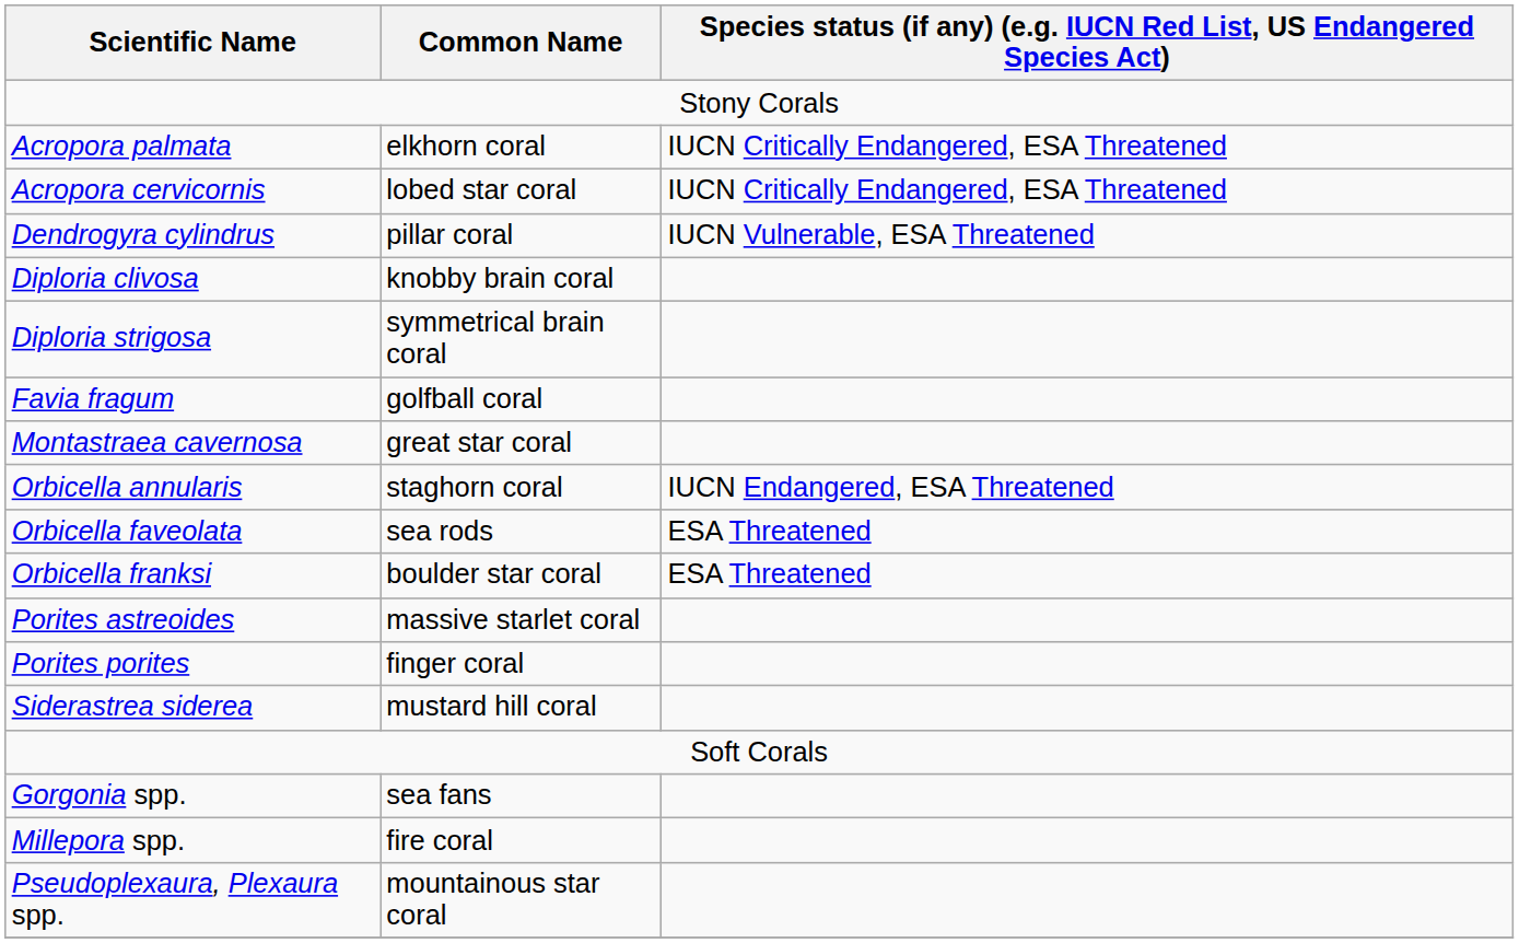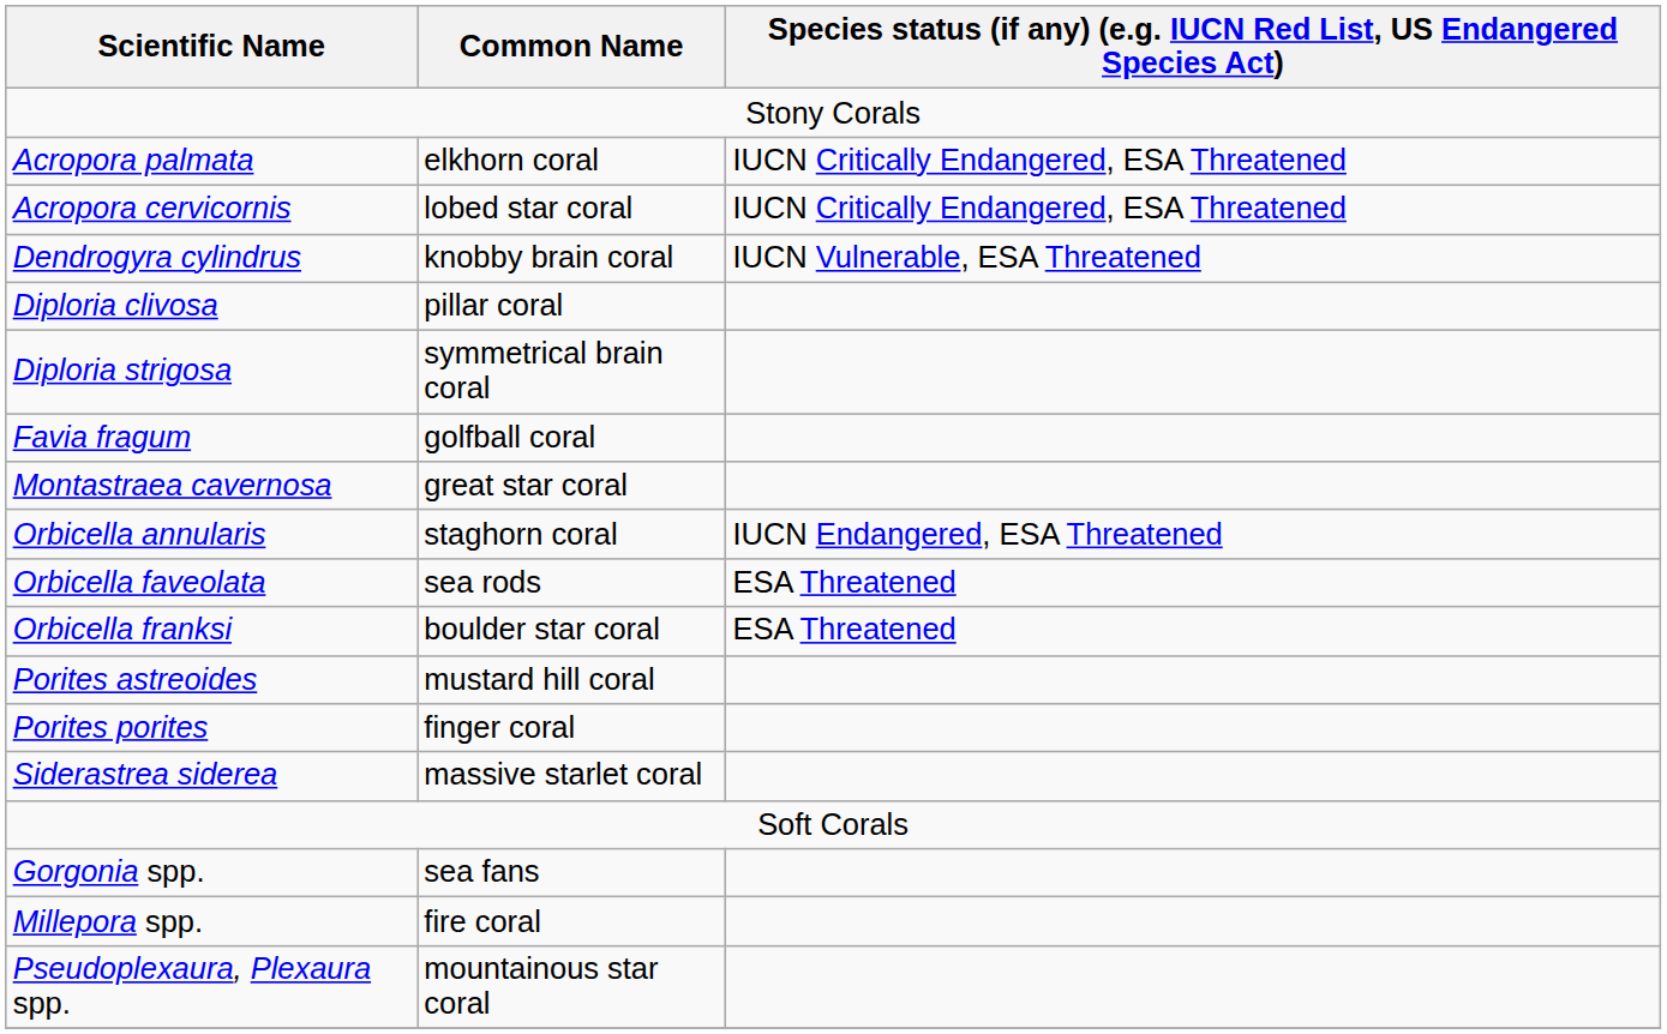Dendrogyra cylindrus | Common Name: pillar coral -> knobby brain coral
Diploria clivosa | Common Name: knobby brain coral -> pillar coral
Porites astreoides | Common Name: massive starlet coral -> mustard hill coral
Siderastrea siderea | Common Name: mustard hill coral -> massive starlet coral
